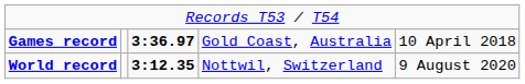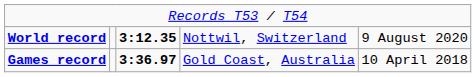rows swapped: World record <-> Games record
